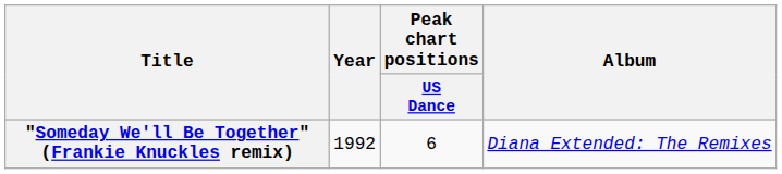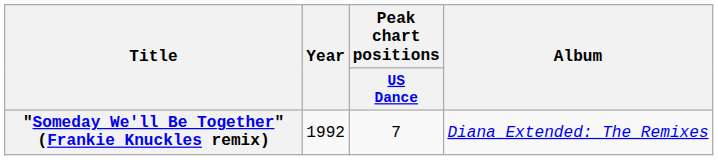"Someday We'll Be Together" (Frankie Knuckles remix) | Peak chart positions / US Dance: 6 -> 7
